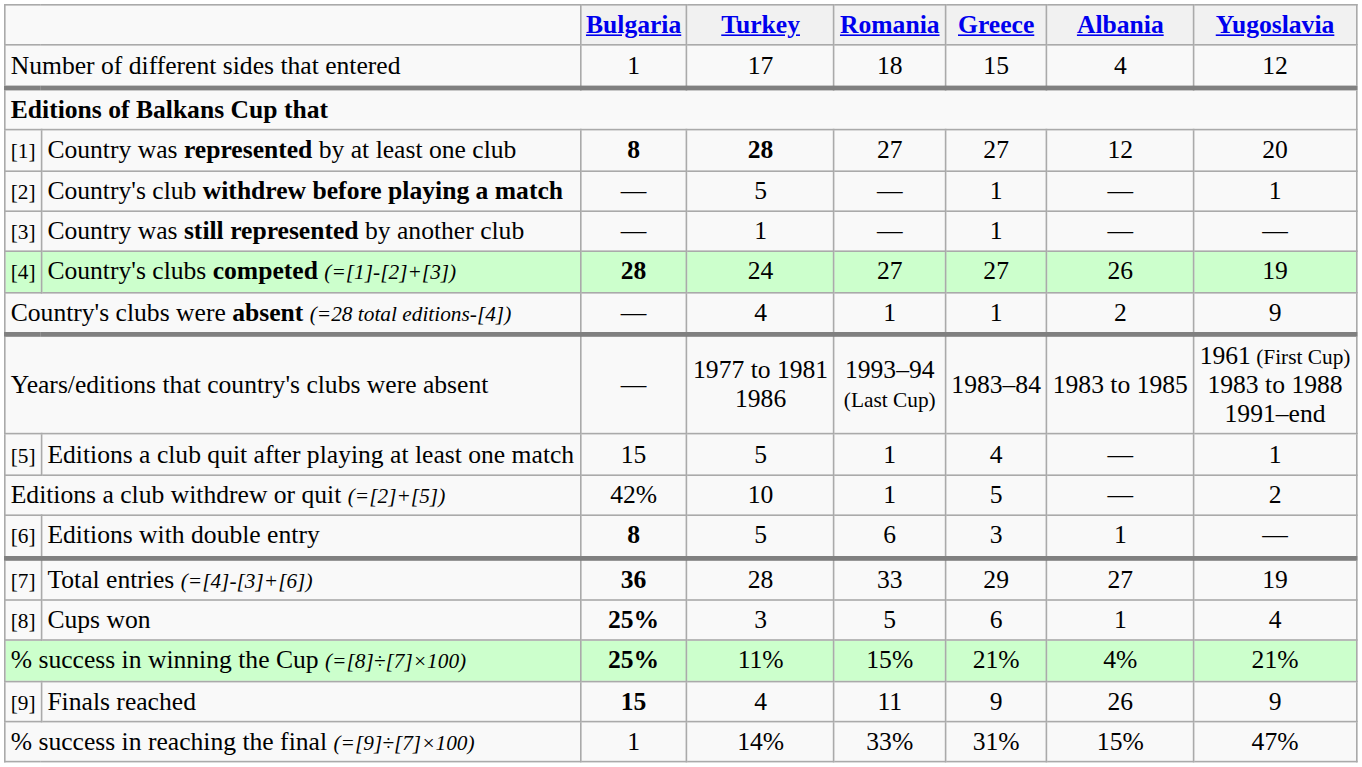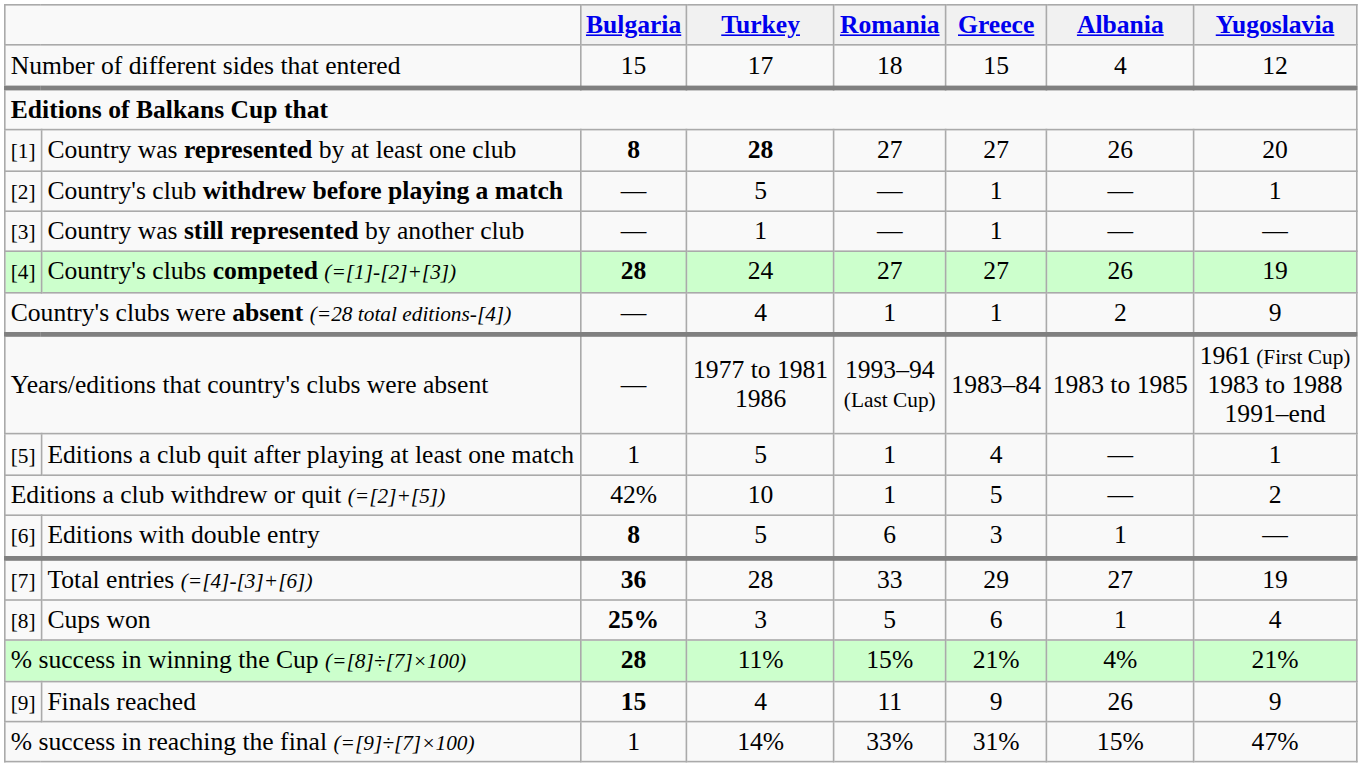Number of different sides that entered | Bulgaria: 1 -> 15
Country was represented by at least one club | Albania: 12 -> 26
Editions a club quit after playing at least one match | Bulgaria: 15 -> 1
% success in winning the Cup (=[8]÷[7]×100) | Bulgaria: 25% -> 28
